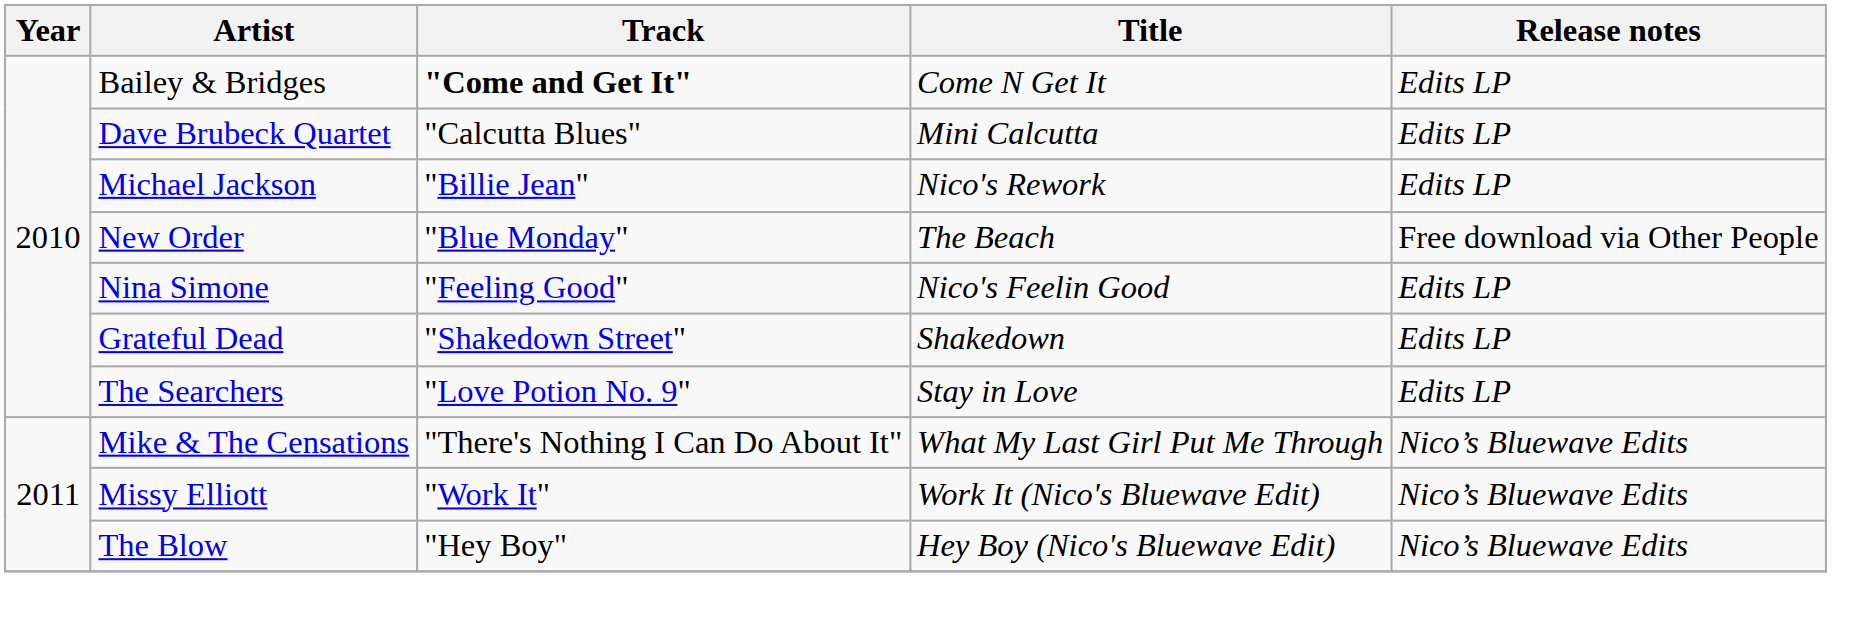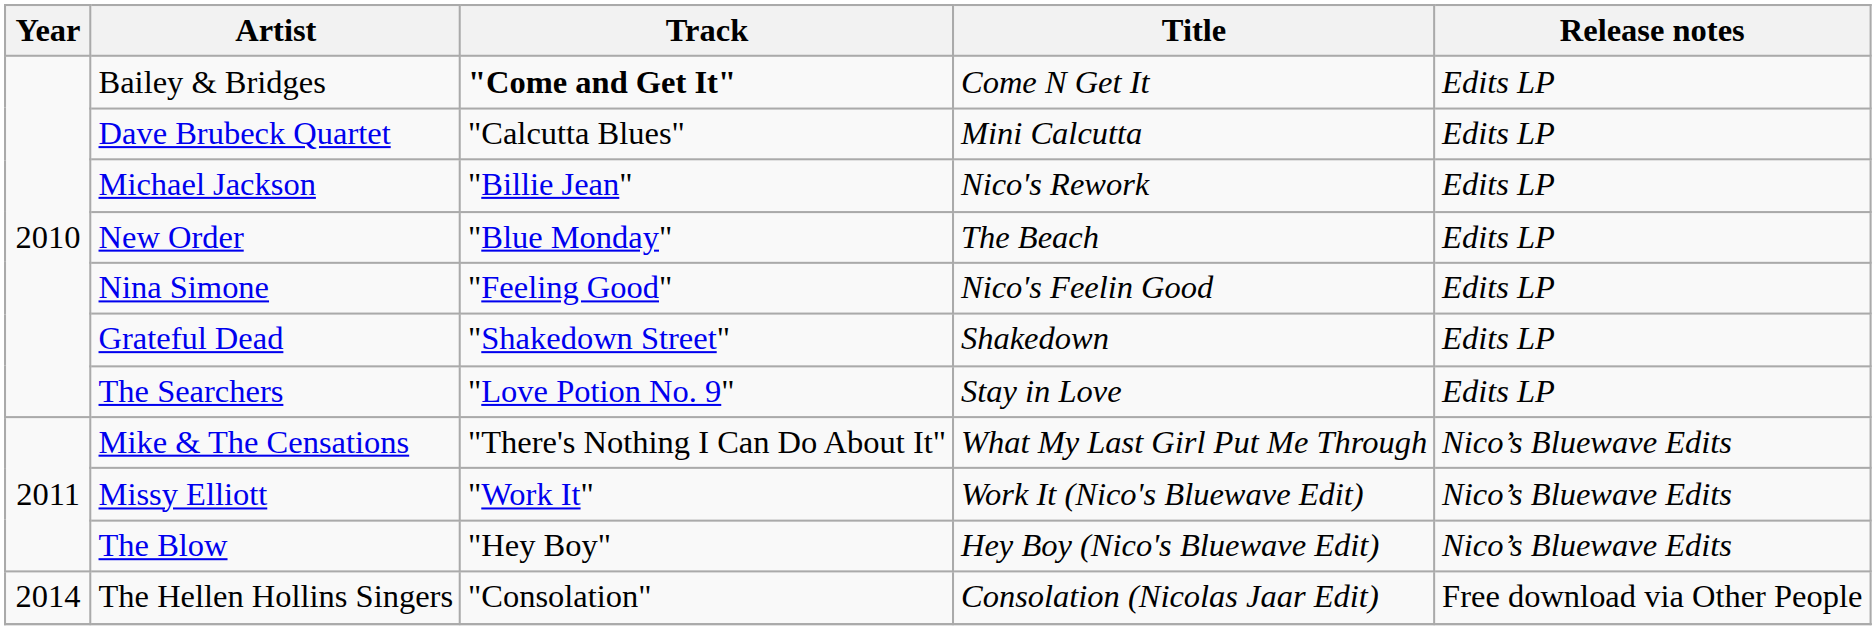New Order | Release notes: Free download via Other People -> Edits LP
+ row: 2014 | The Hellen Hollins Singers | "Consolation" | Consolation (Nicolas Jaar Edit) | Free download via Other People
